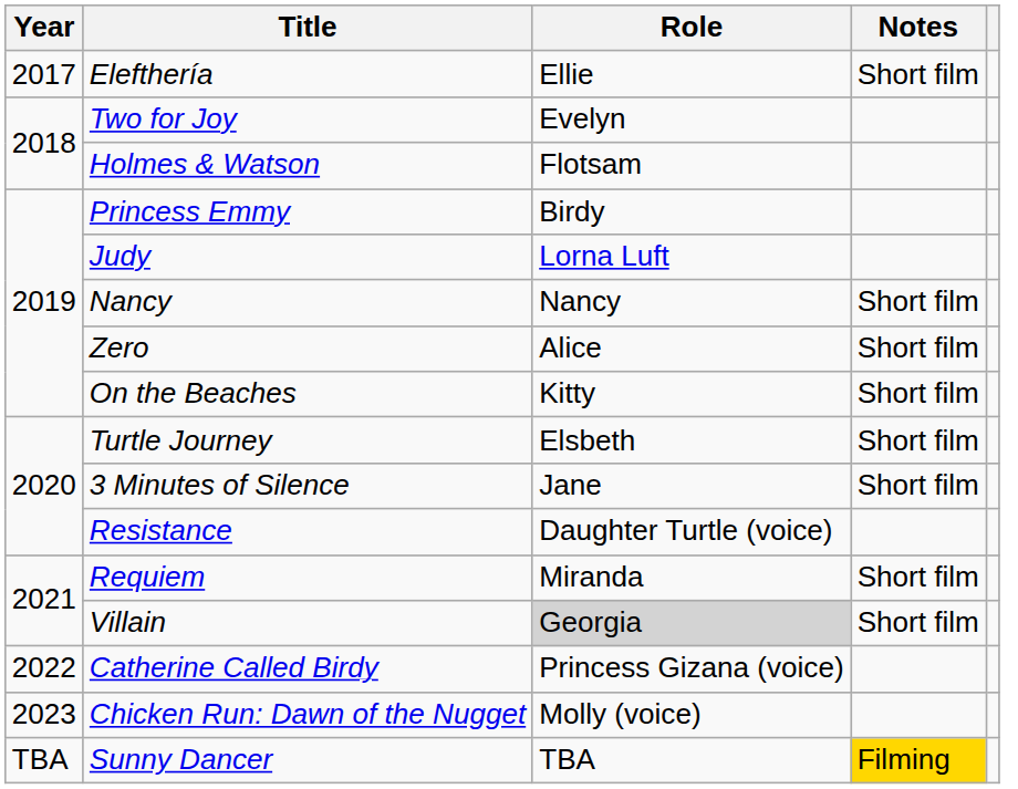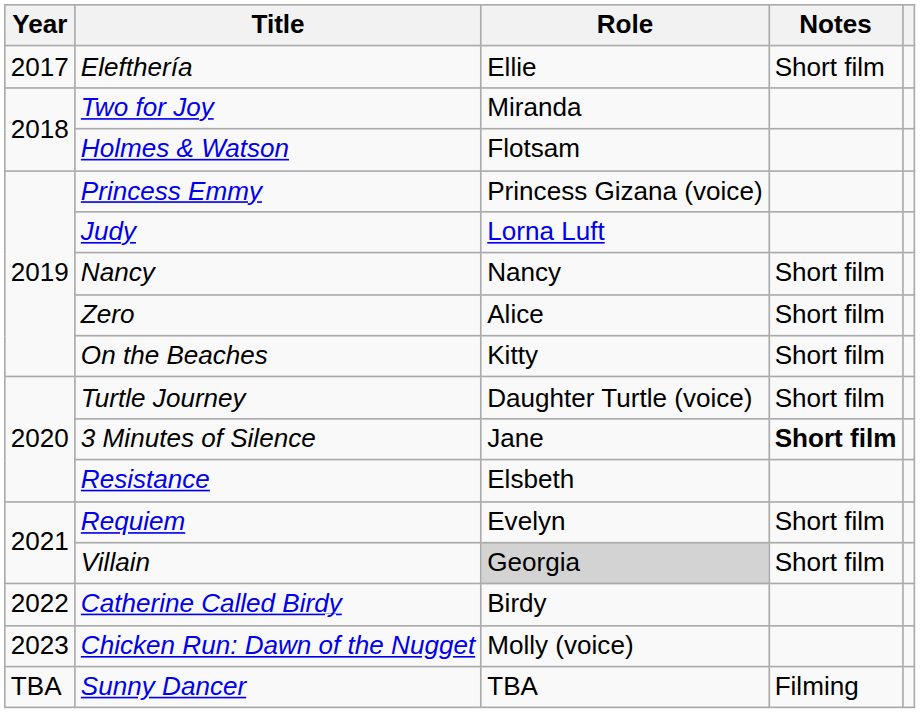Two for Joy | Role: Evelyn -> Miranda
Princess Emmy | Role: Birdy -> Princess Gizana (voice)
Turtle Journey | Role: Elsbeth -> Daughter Turtle (voice)
3 Minutes of Silence | Notes: normal -> bold
Resistance | Role: Daughter Turtle (voice) -> Elsbeth
Requiem | Role: Miranda -> Evelyn
Catherine Called Birdy | Role: Princess Gizana (voice) -> Birdy
Sunny Dancer | Notes: gold background -> no background
